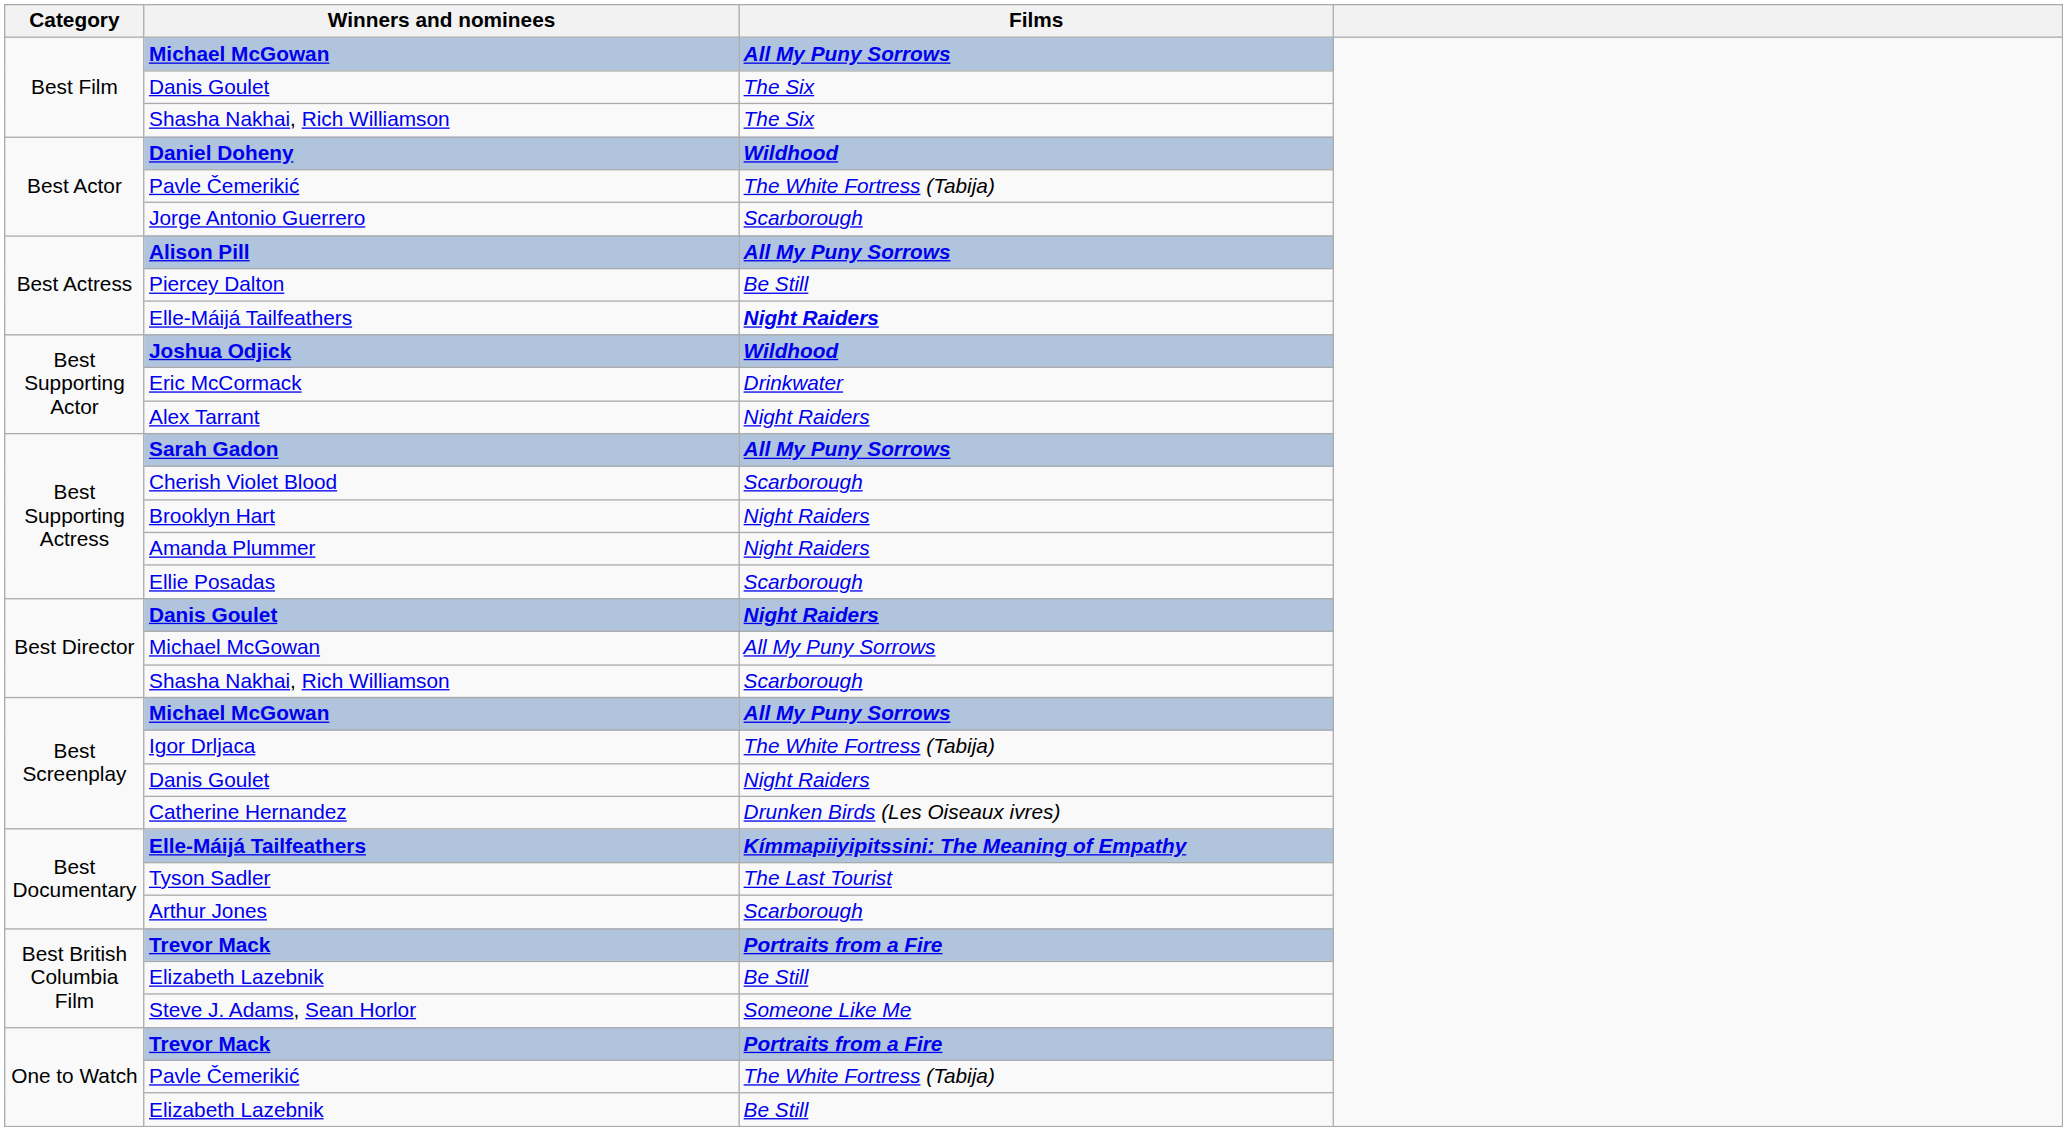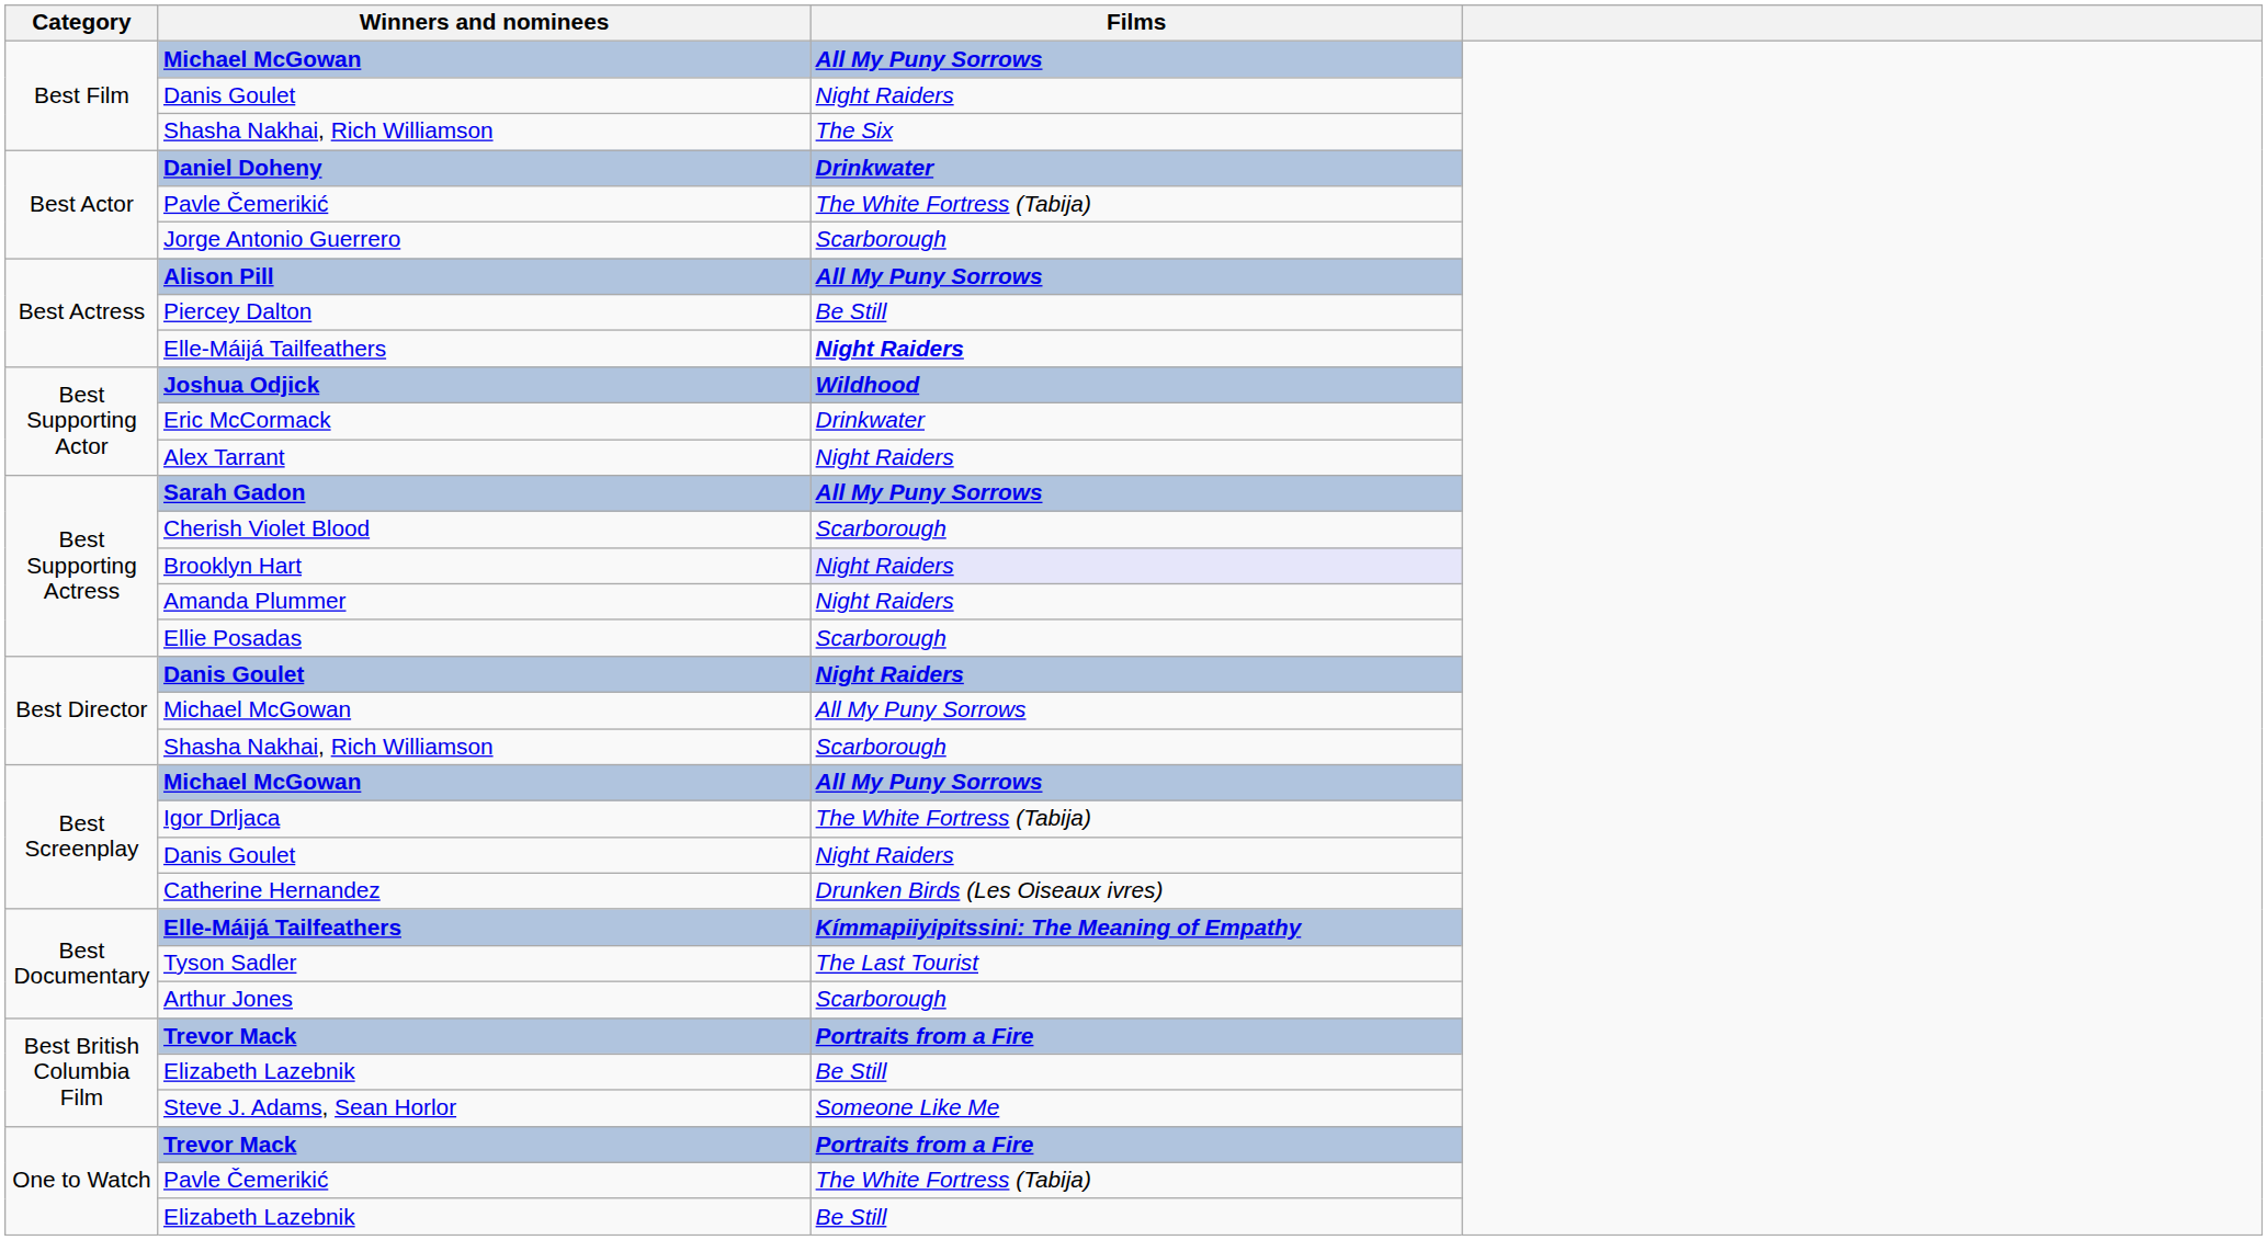Best Film / Danis Goulet | Films: The Six -> Night Raiders
Daniel Doheny | Films: Wildhood -> Drinkwater
Brooklyn Hart | Films: no background -> lavender background
